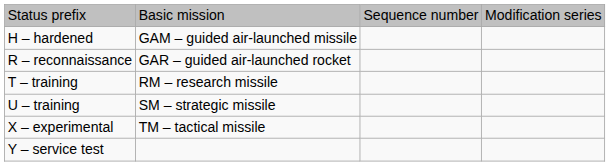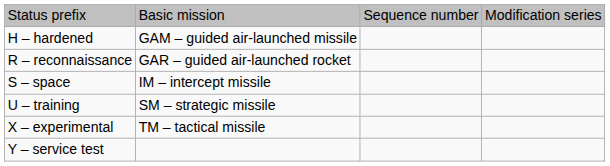+ row: S – space | IM – intercept missile
- row: T – training | RM – research missile
